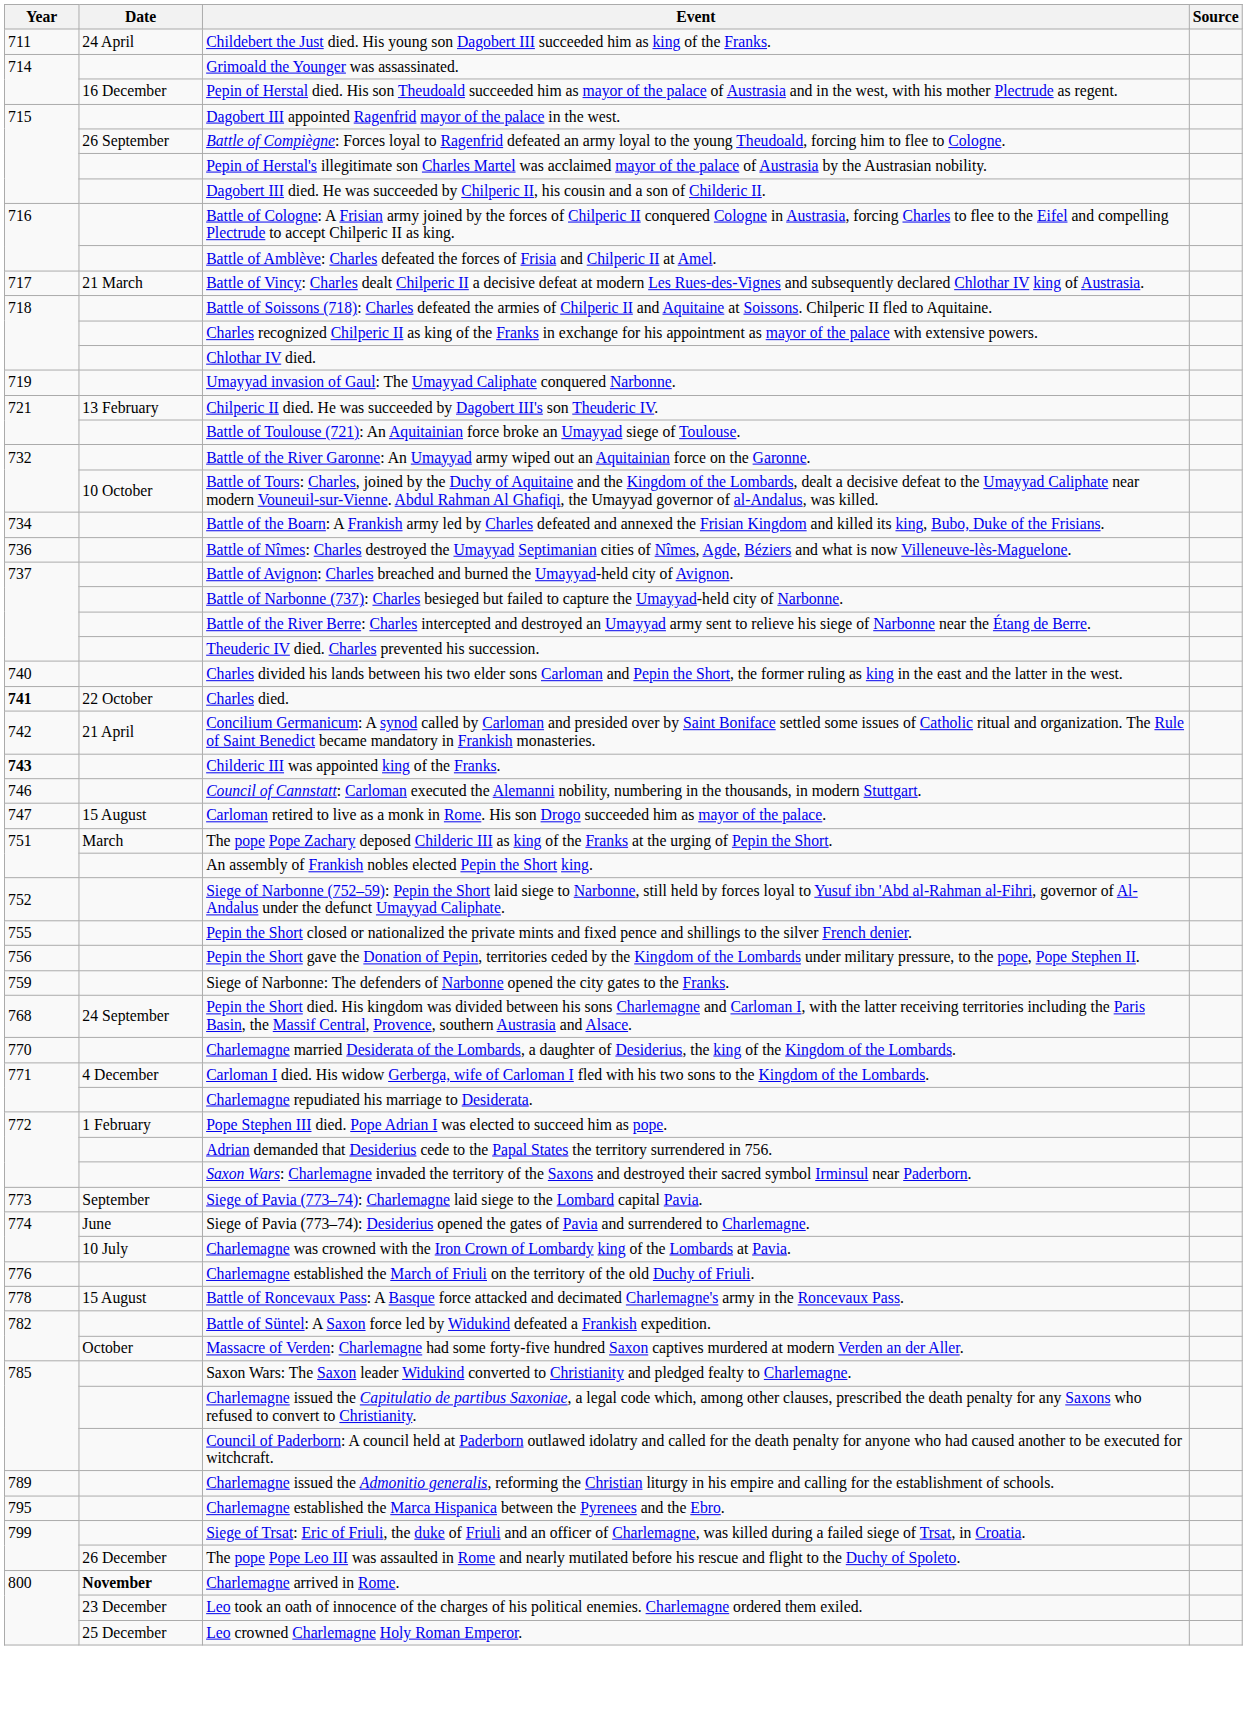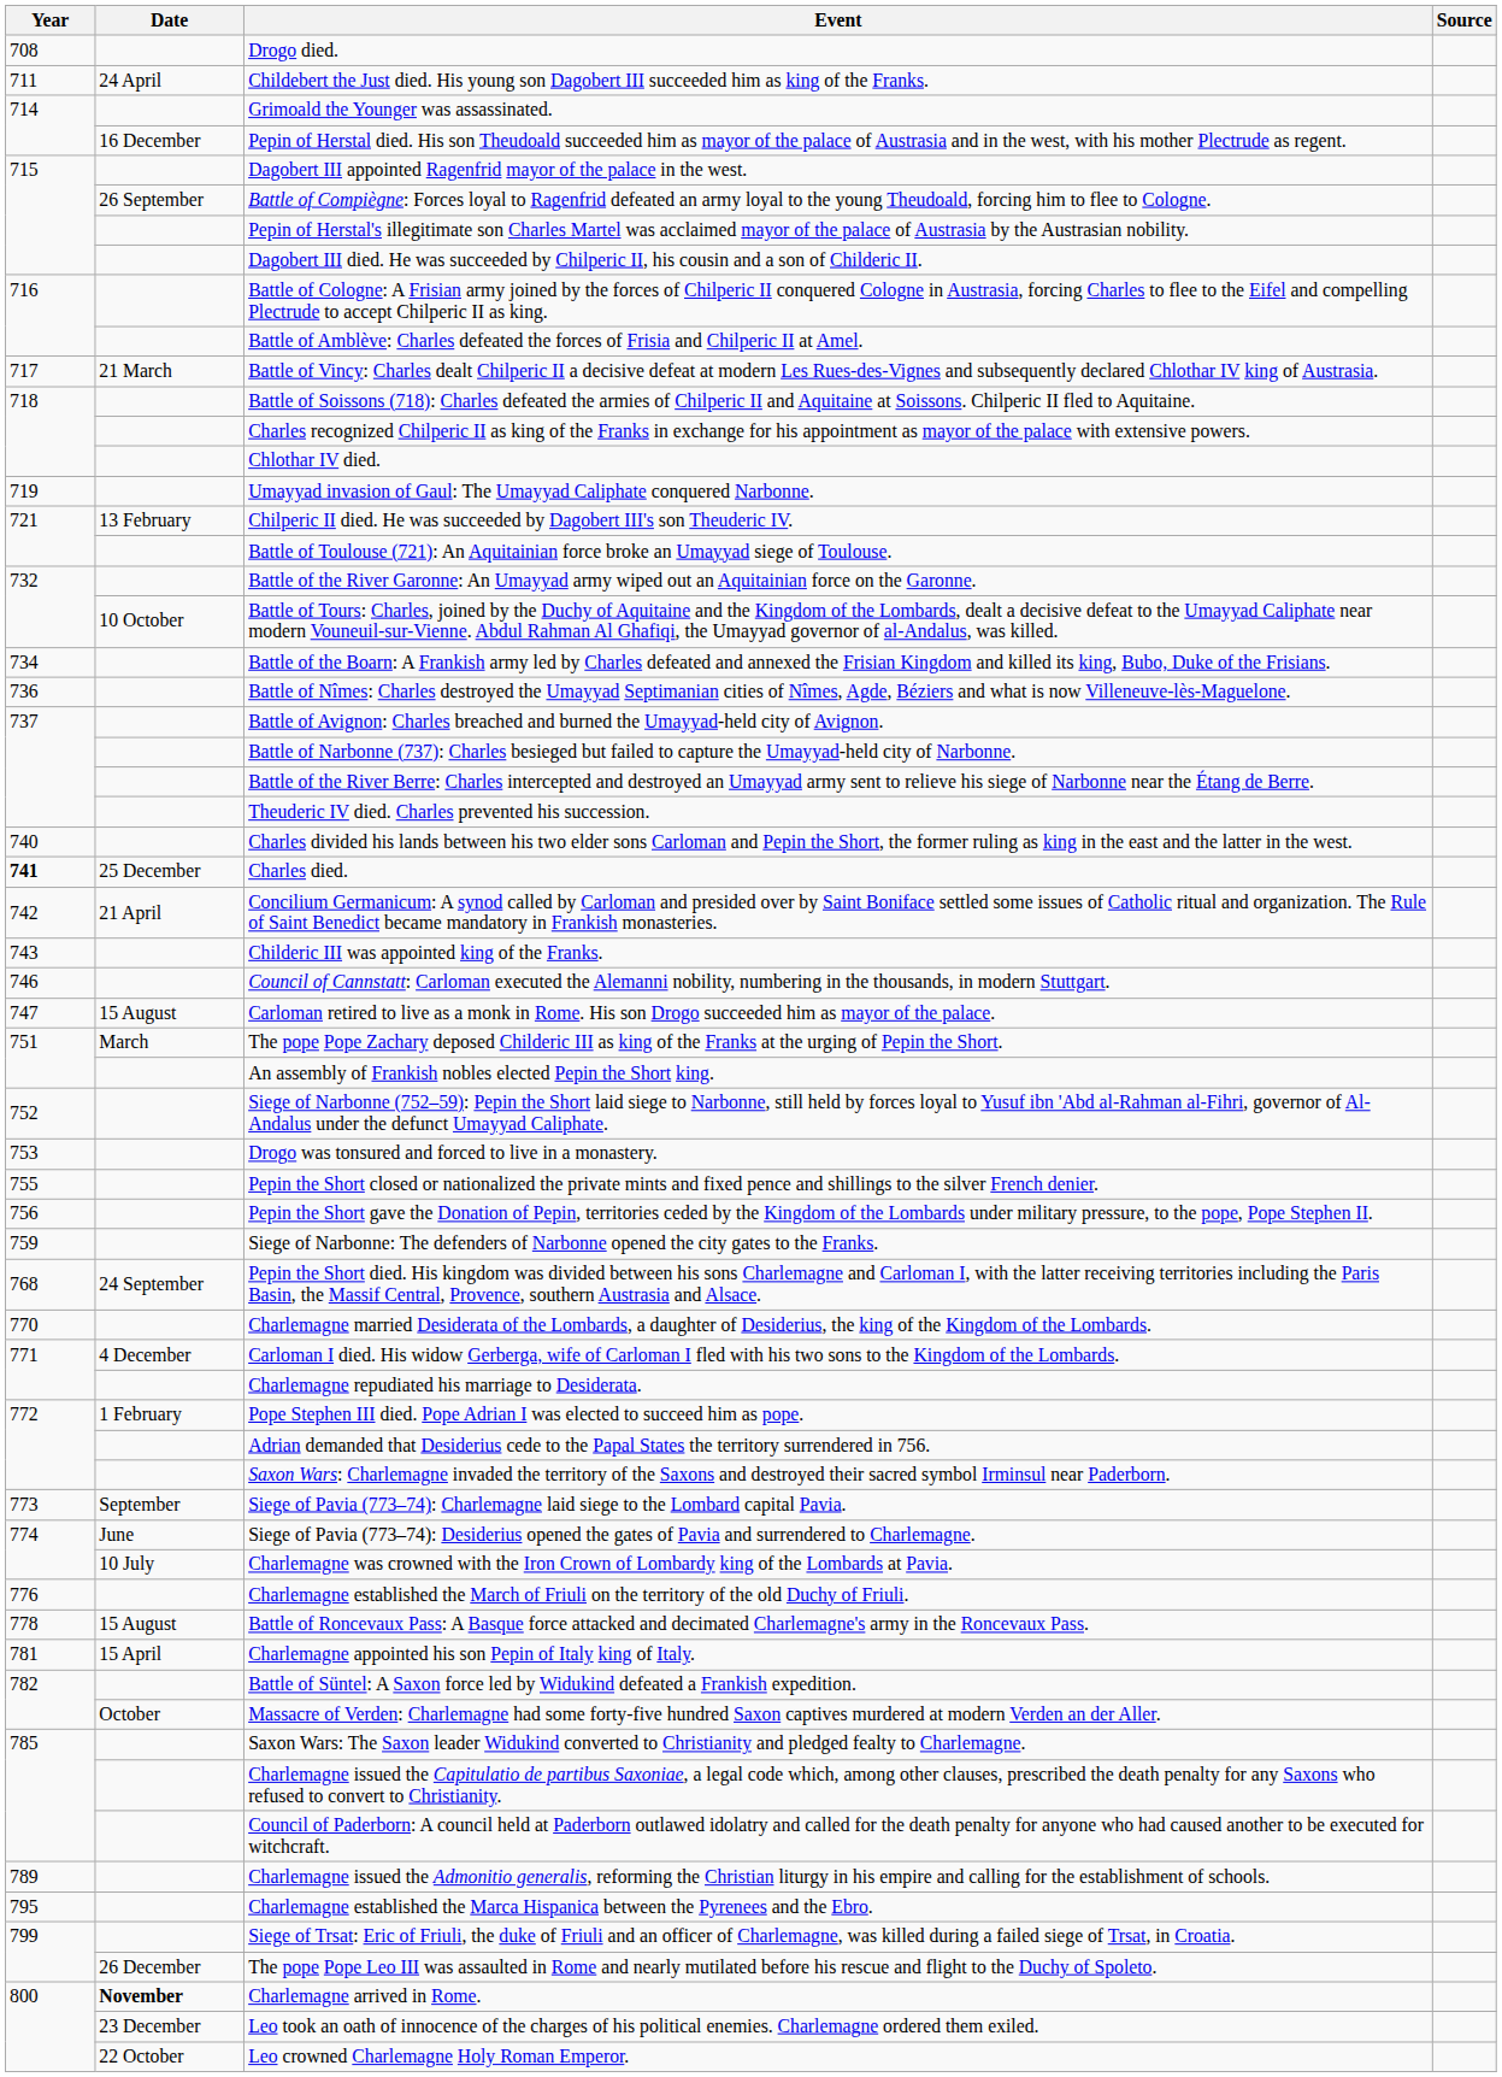+ row: 708 | Drogo died.
Charles died. | Date: 22 October -> 25 December
Childeric III was appointed king of the Franks. | Year: bold -> normal
+ row: 753 | Drogo was tonsured and forced to live in a monastery.
+ row: 781 | 15 April | Charlemagne appointed his son Pepin of Italy king of Italy.
Leo crowned Charlemagne Holy Roman Emperor. | Date: 25 December -> 22 October
